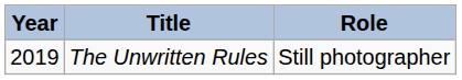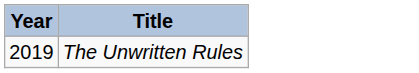- column: Role | Still photographer
